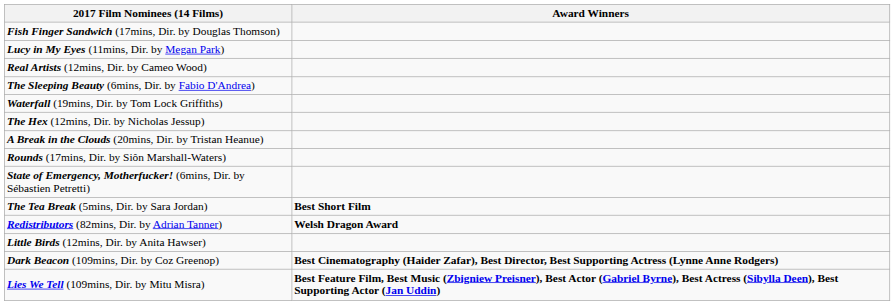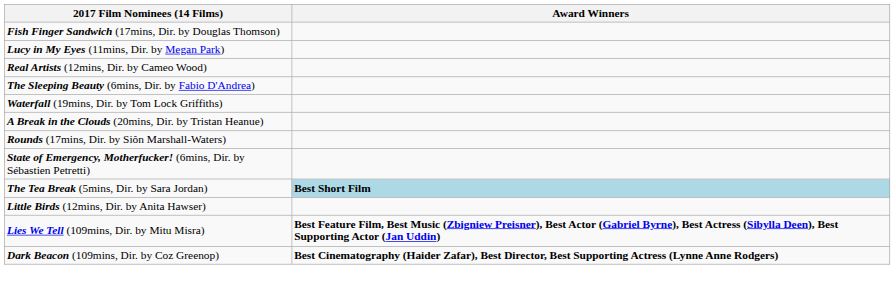- row: The Hex (12mins, Dir. by Nicholas Jessup)
The Tea Break (5mins, Dir. by Sara Jordan) | Award Winners: no background -> lightblue background
- row: Redistributors (82mins, Dir. by Adrian Tanner) | Welsh Dragon Award
rows swapped: Lies We Tell (109mins, Dir. by Mitu Misra) <-> Dark Beacon (109mins, Dir. by Coz Greenop)
